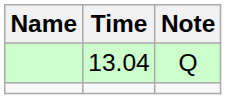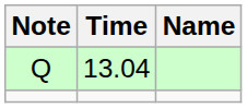columns swapped: Name <-> Note
